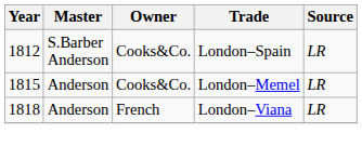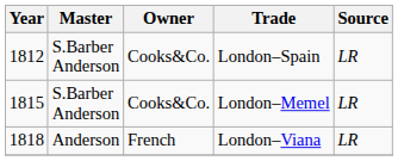London–Memel | Master: Anderson -> S.Barber Anderson
